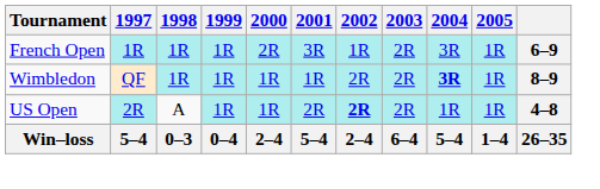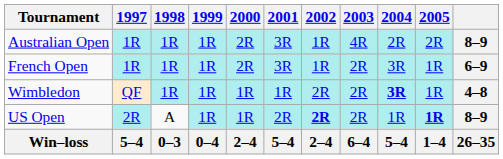+ row: Australian Open | 1R | 1R | 1R | 2R | 3R | 1R | 4R | 2R | 2R | 8–9
Wimbledon | column 11: 8–9 -> 4–8
US Open | 2005: normal -> bold
US Open | column 11: 4–8 -> 8–9
